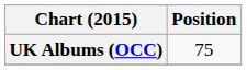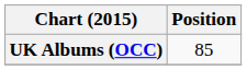UK Albums (OCC) | Position: 75 -> 85
